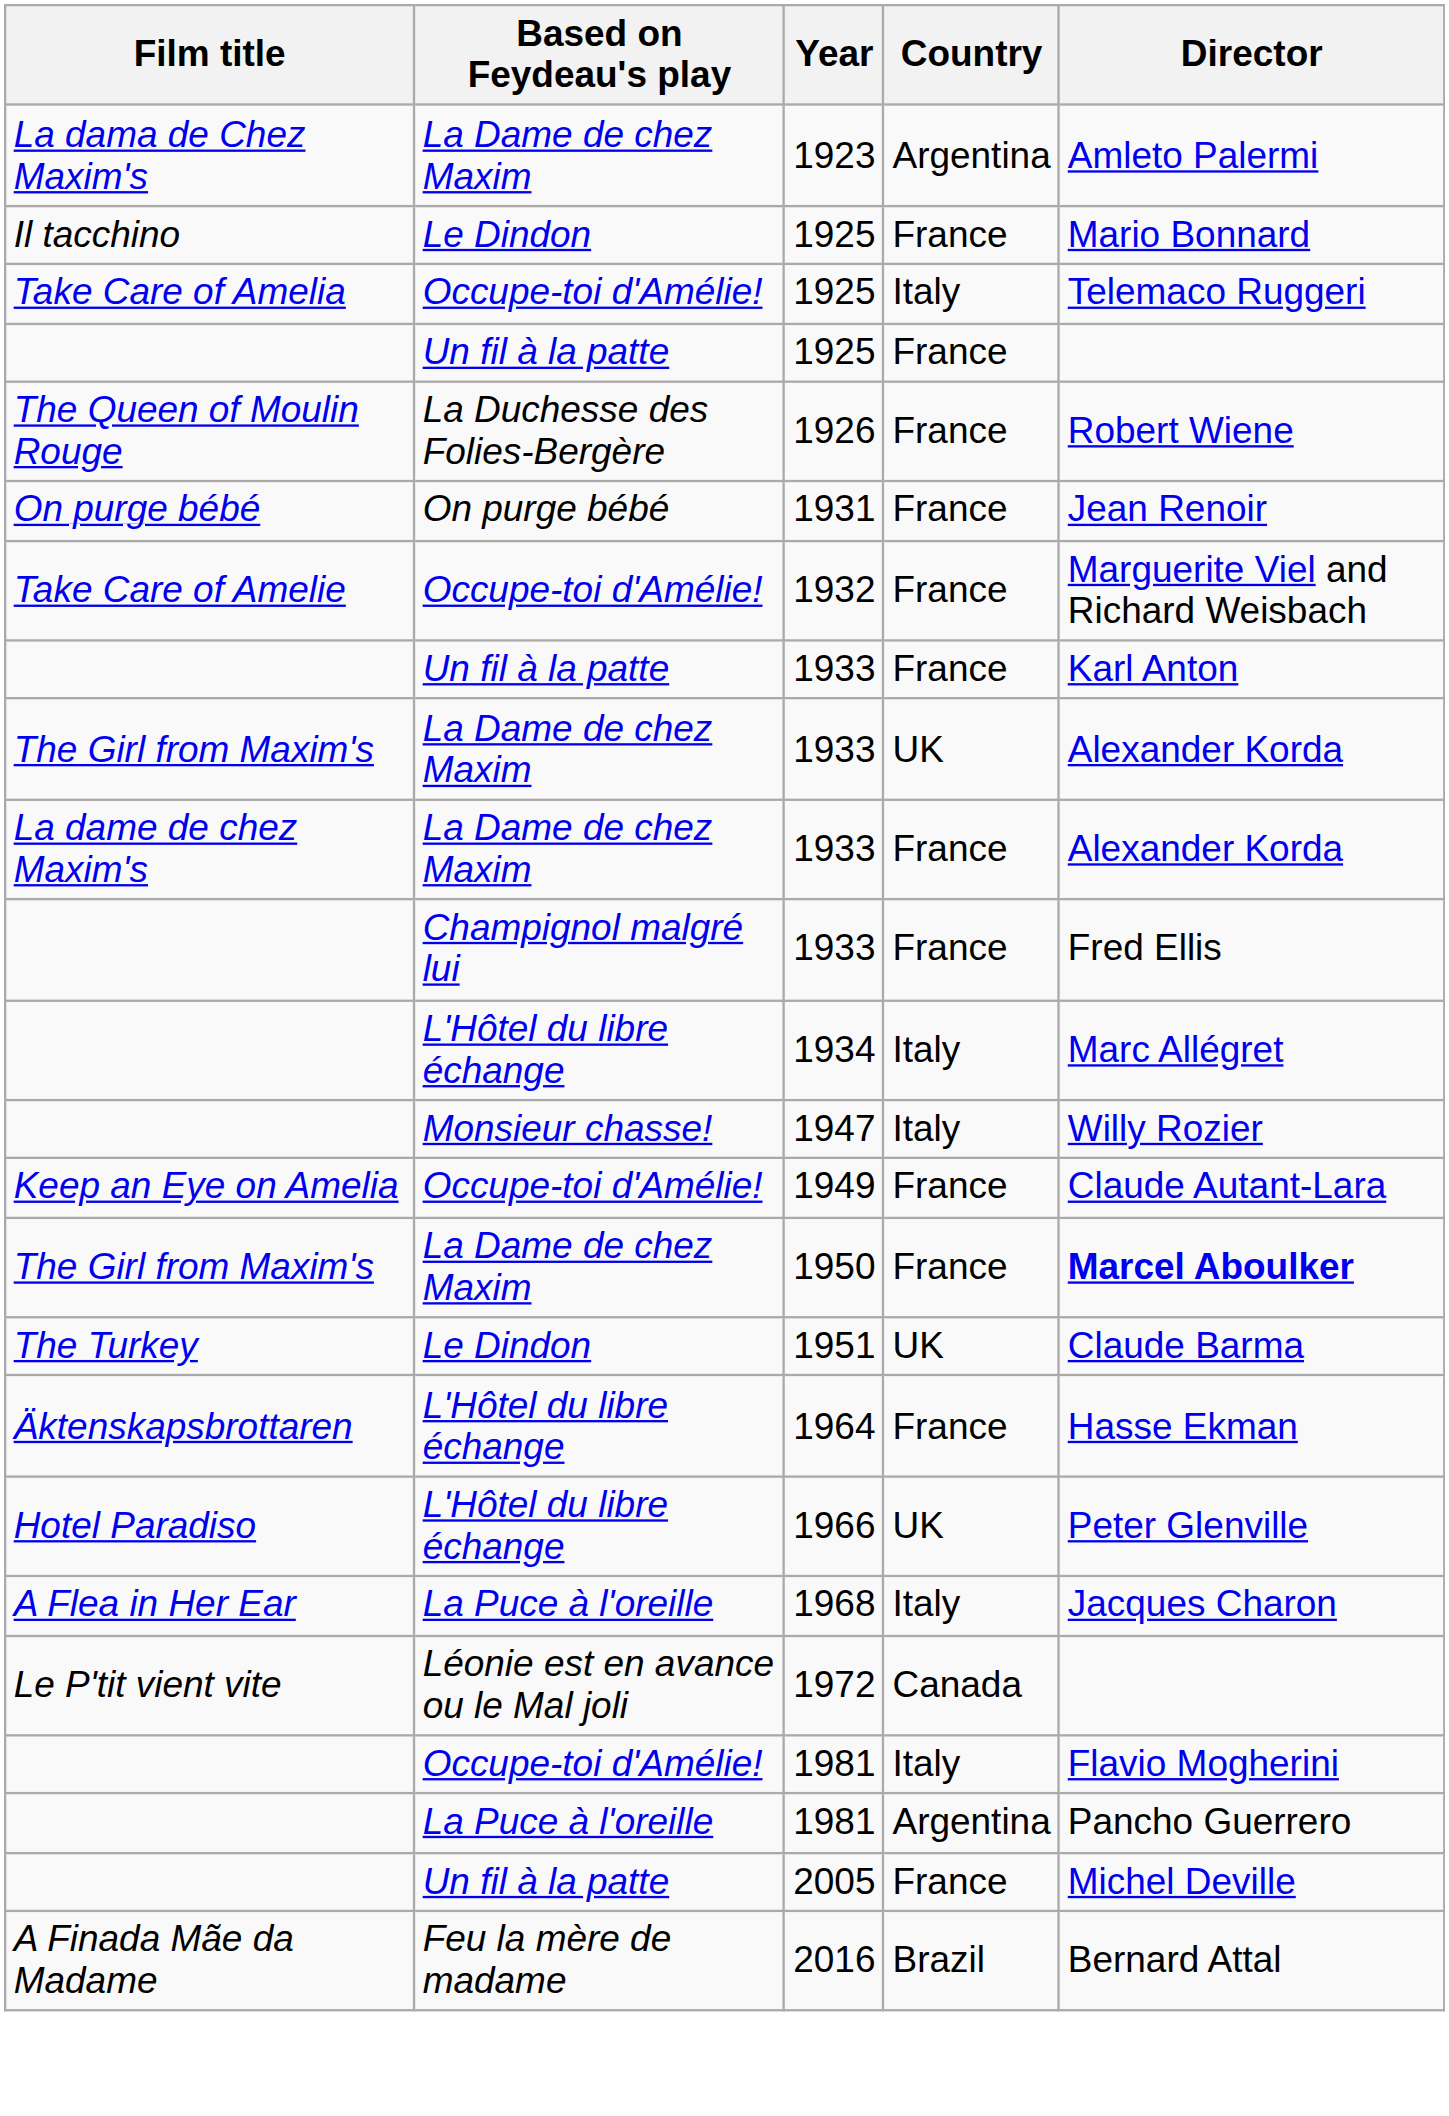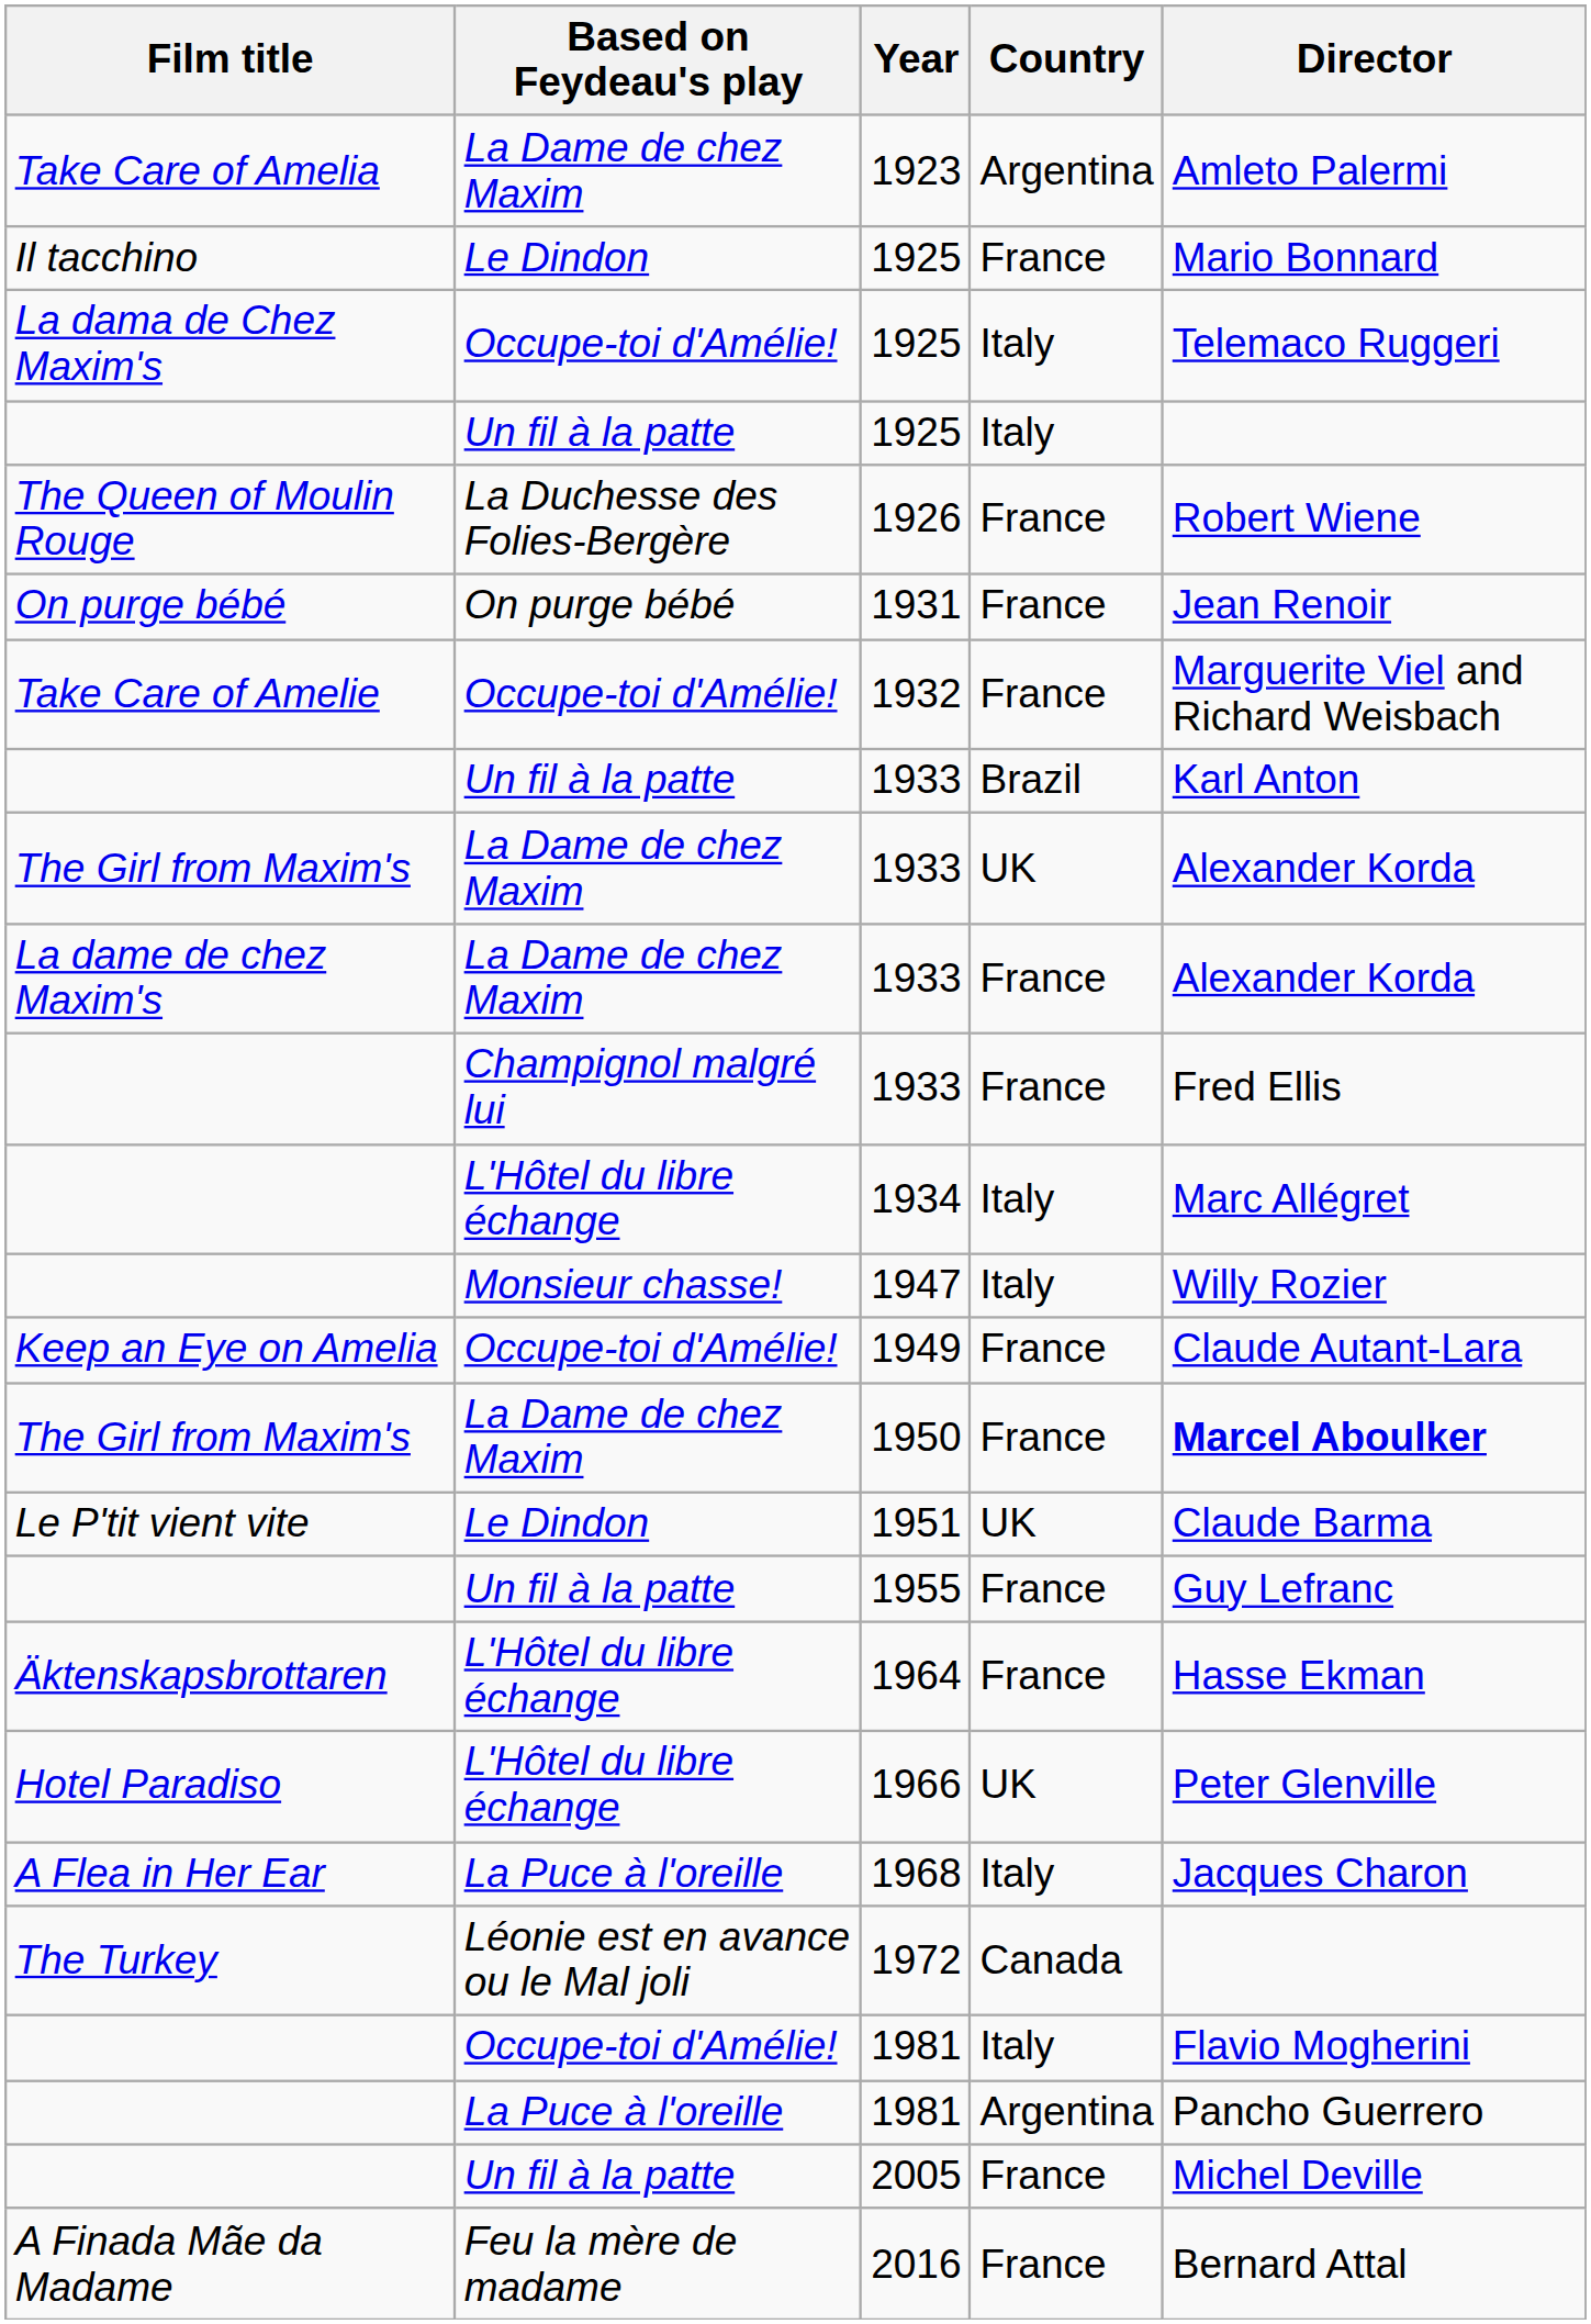1923 | Film title: La dama de Chez Maxim's -> Take Care of Amelia
Occupe-toi d'Amélie! / 1925 | Film title: Take Care of Amelia -> La dama de Chez Maxim's
Un fil à la patte / 1925 | Country: France -> Italy
Un fil à la patte / 1933 | Country: France -> Brazil
1951 | Film title: The Turkey -> Le P'tit vient vite
+ row: Un fil à la patte | 1955 | France | Guy Lefranc
1972 | Film title: Le P'tit vient vite -> The Turkey
2016 | Country: Brazil -> France
